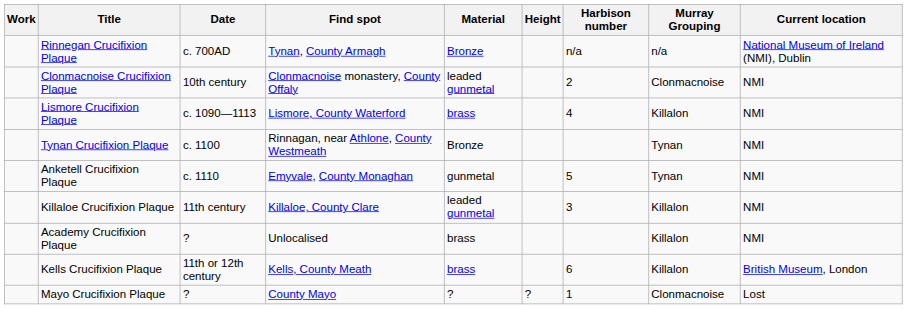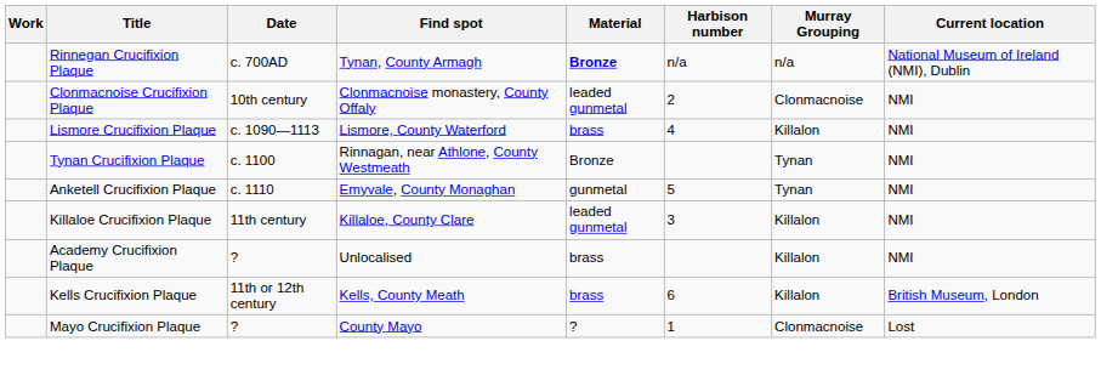- column: Height | ?
Rinnegan Crucifixion Plaque | Material: normal -> bold
